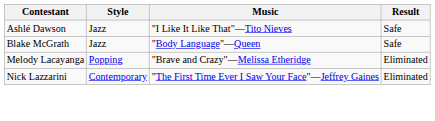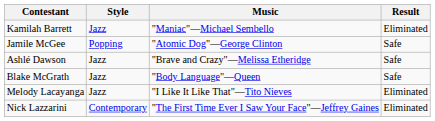+ row: Kamilah Barrett | Jazz | "Maniac"—Michael Sembello | Eliminated
+ row: Jamile McGee | Popping | "Atomic Dog"—George Clinton | Safe
Ashlé Dawson | Music: "I Like It Like That"—Tito Nieves -> "Brave and Crazy"—Melissa Etheridge
Melody Lacayanga | Style: Popping -> Jazz
Melody Lacayanga | Music: "Brave and Crazy"—Melissa Etheridge -> "I Like It Like That"—Tito Nieves
